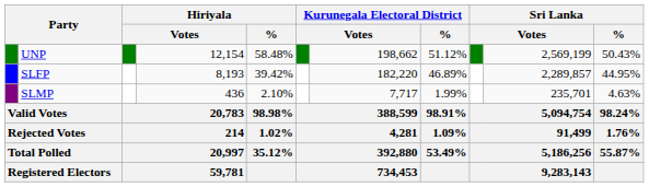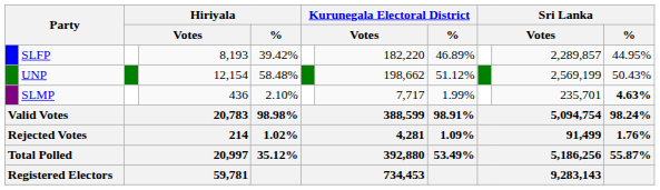rows swapped: UNP <-> SLFP
SLMP | Sri Lanka / %: normal -> bold
